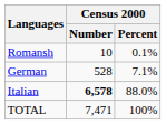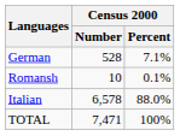rows swapped: German <-> Romansh
Italian | Census 2000 / Number: bold -> normal
